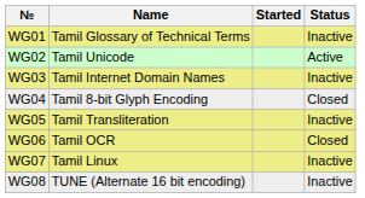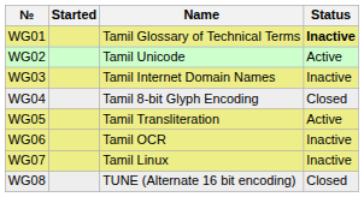columns swapped: Name <-> Started
WG01 | Status: normal -> bold
WG05 | Status: Inactive -> Active
WG06 | Status: Closed -> Inactive
WG08 | Status: Inactive -> Closed
